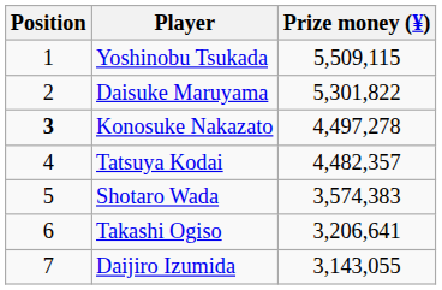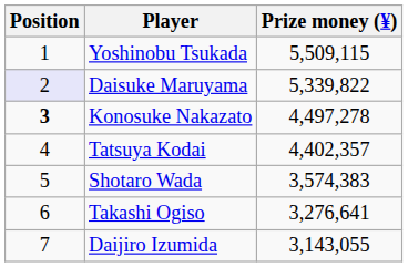Daisuke Maruyama | Position: no background -> lavender background
Daisuke Maruyama | Prize money (¥): 5,301,822 -> 5,339,822
Tatsuya Kodai | Prize money (¥): 4,482,357 -> 4,402,357
Takashi Ogiso | Prize money (¥): 3,206,641 -> 3,276,641
